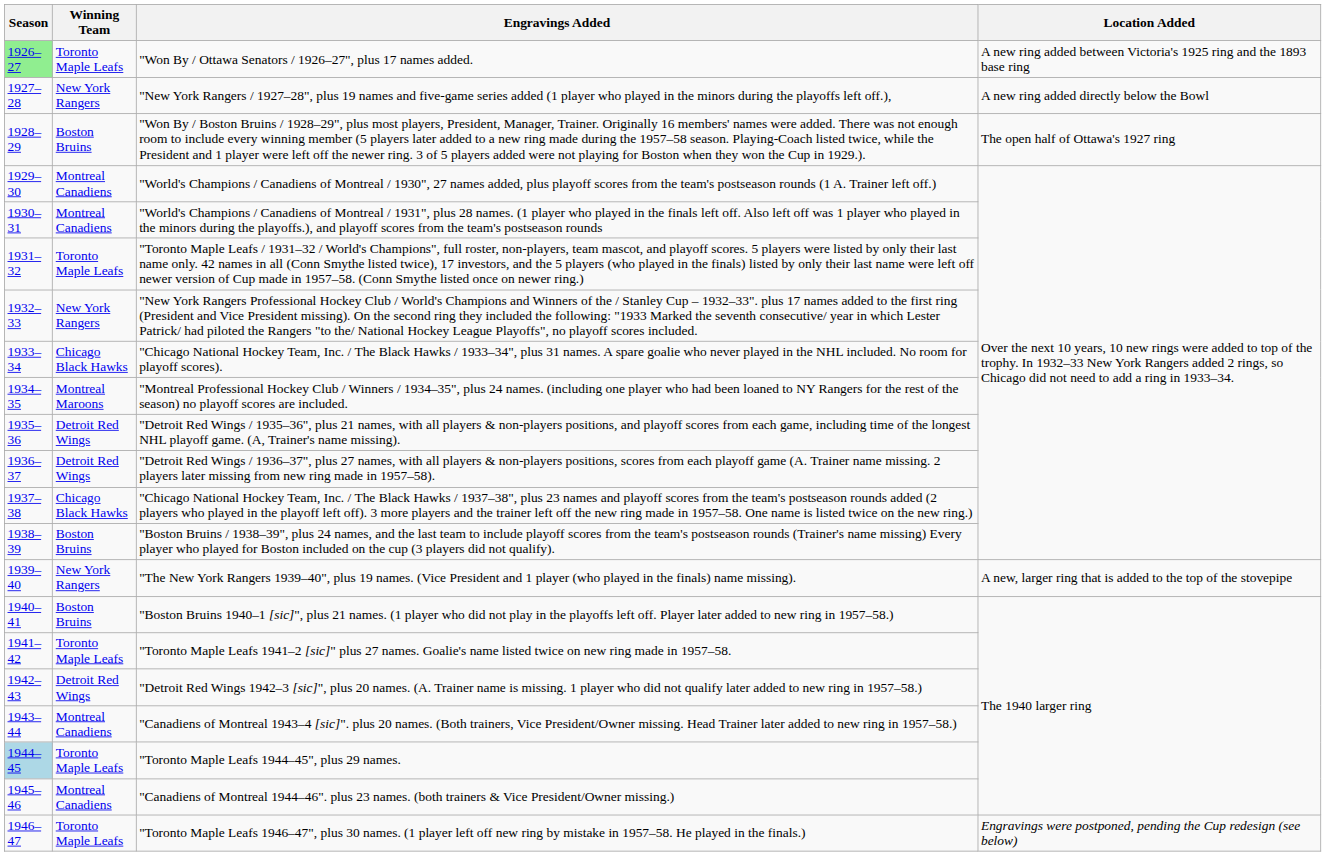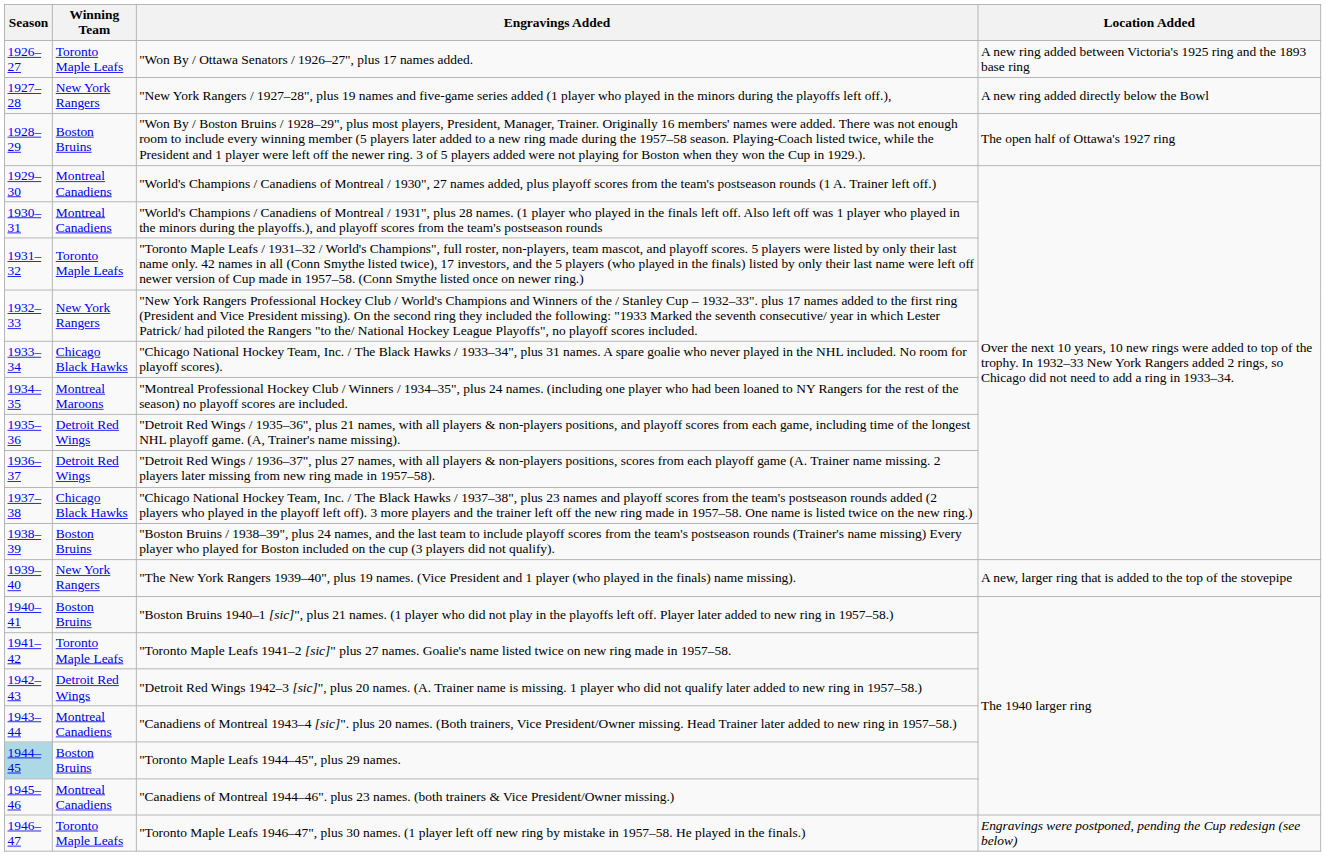"Won By / Ottawa Senators / 1926–27", plus 17 names added. | Season: lightgreen background -> no background
"Toronto Maple Leafs 1944–45", plus 29 names. | Winning Team: Toronto Maple Leafs -> Boston Bruins
